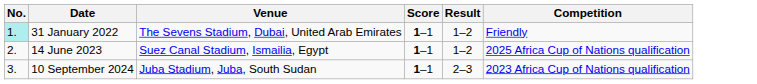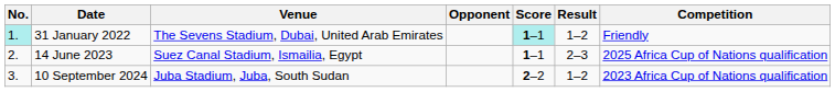+ column: Opponent
31 January 2022 | Score: no background -> paleturquoise background
14 June 2023 | Result: 1–2 -> 2–3
10 September 2024 | Score: 1–1 -> 2–2
10 September 2024 | Result: 2–3 -> 1–2
